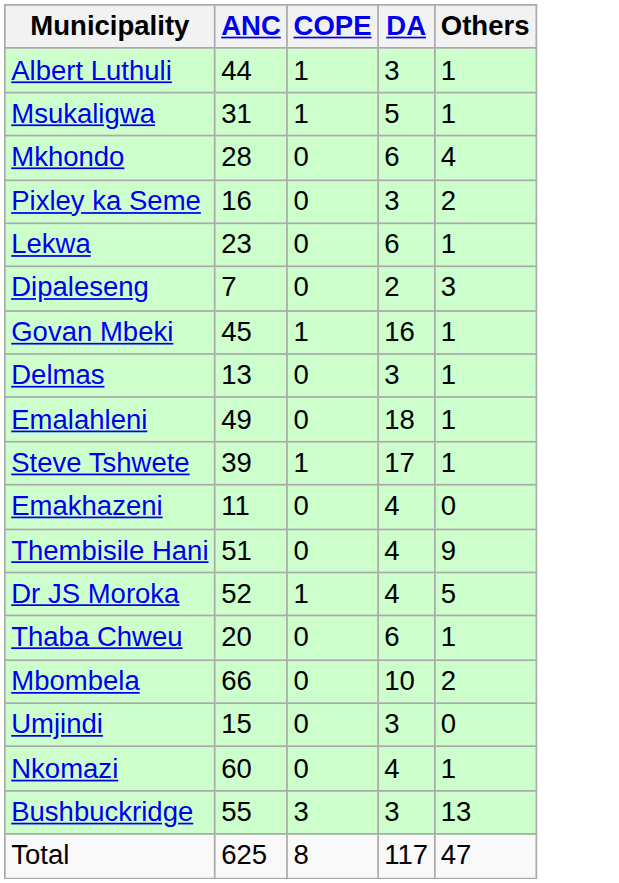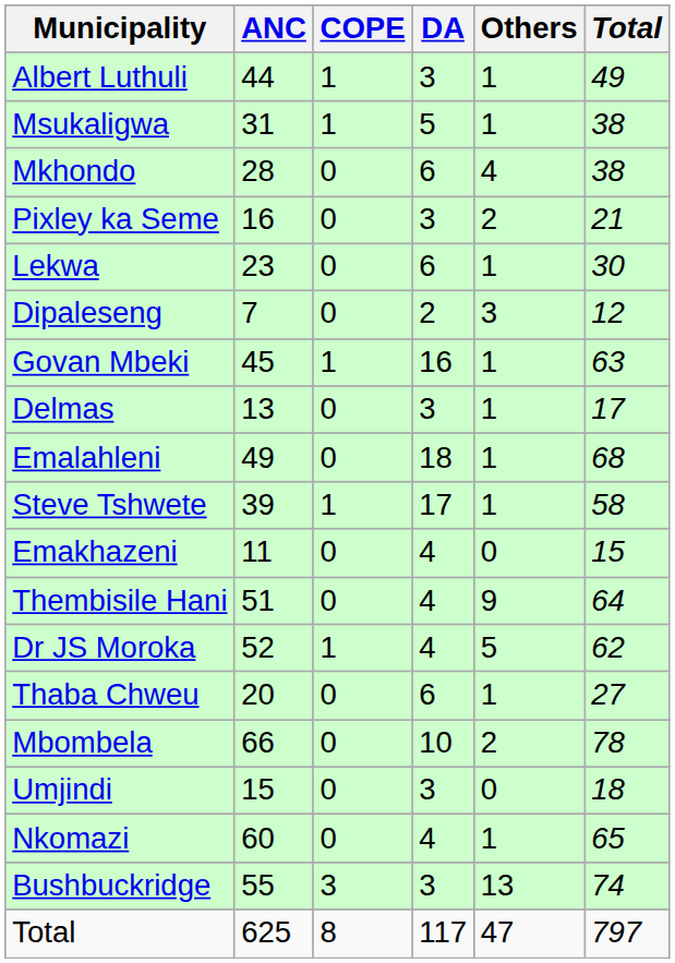+ column: Total | 49 | 38 | 38 | 21 | 30 | 12 | 63 | 17 | 68 | 58 | 15 | 64 | 62 | 27 | 78 | 18 | 65 | 74 | 797
